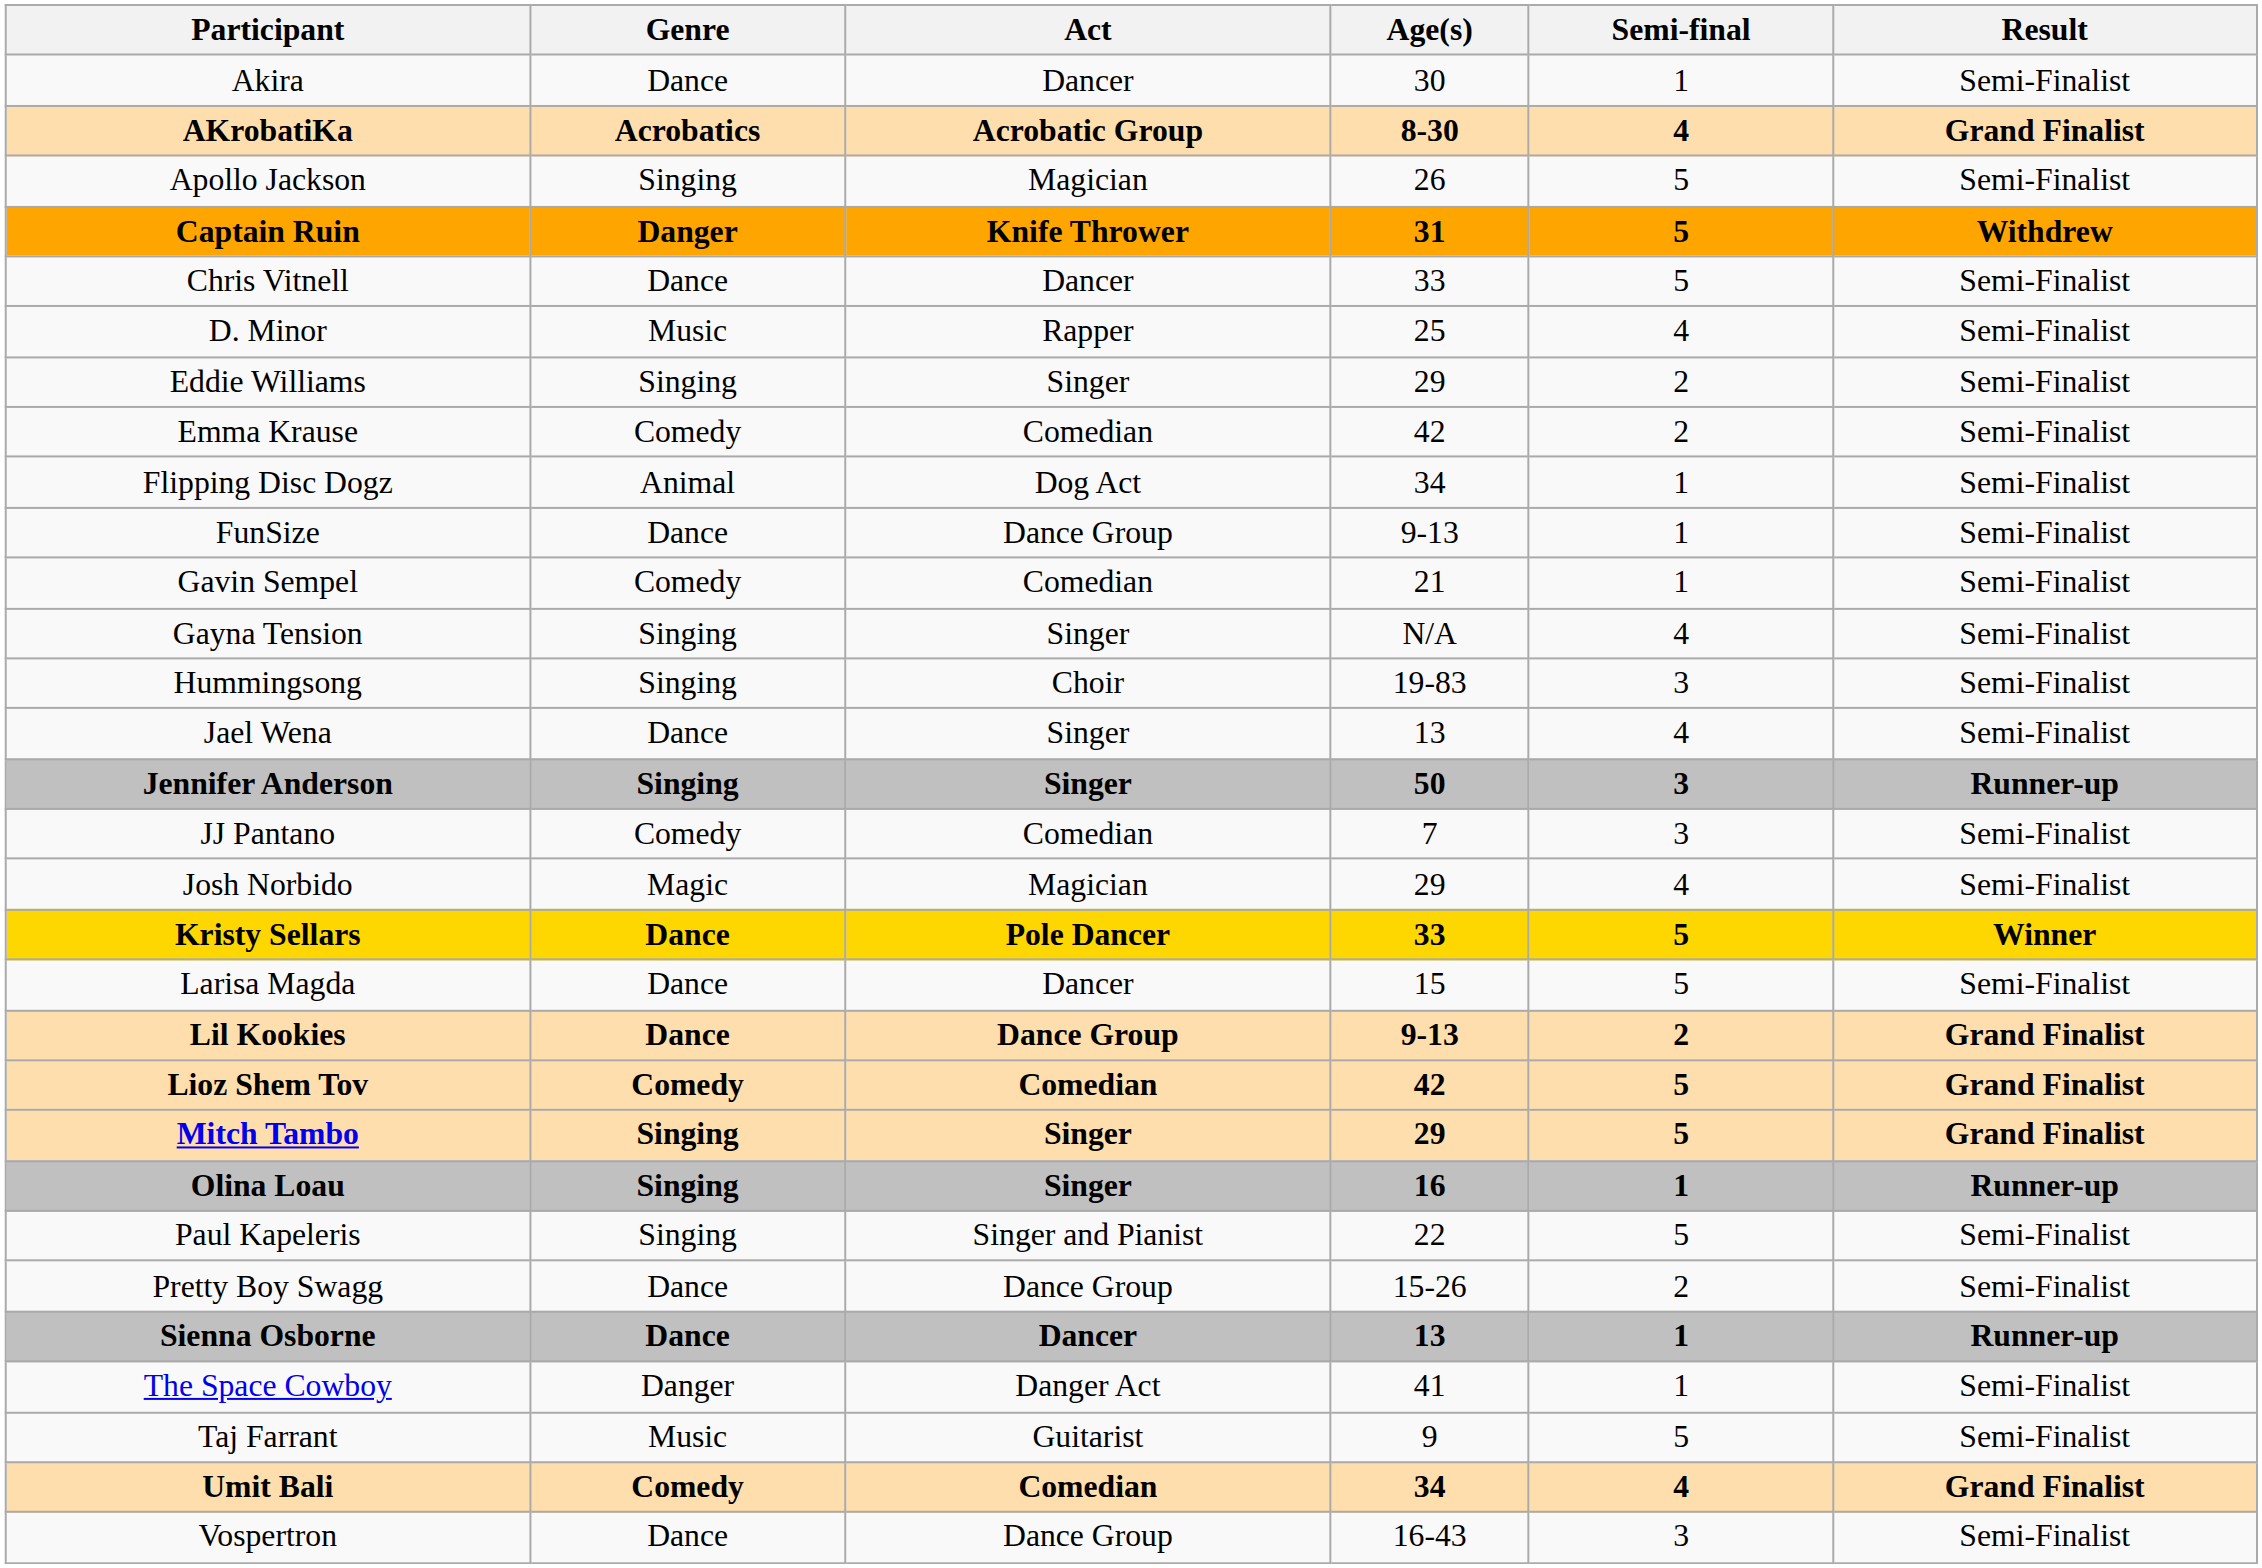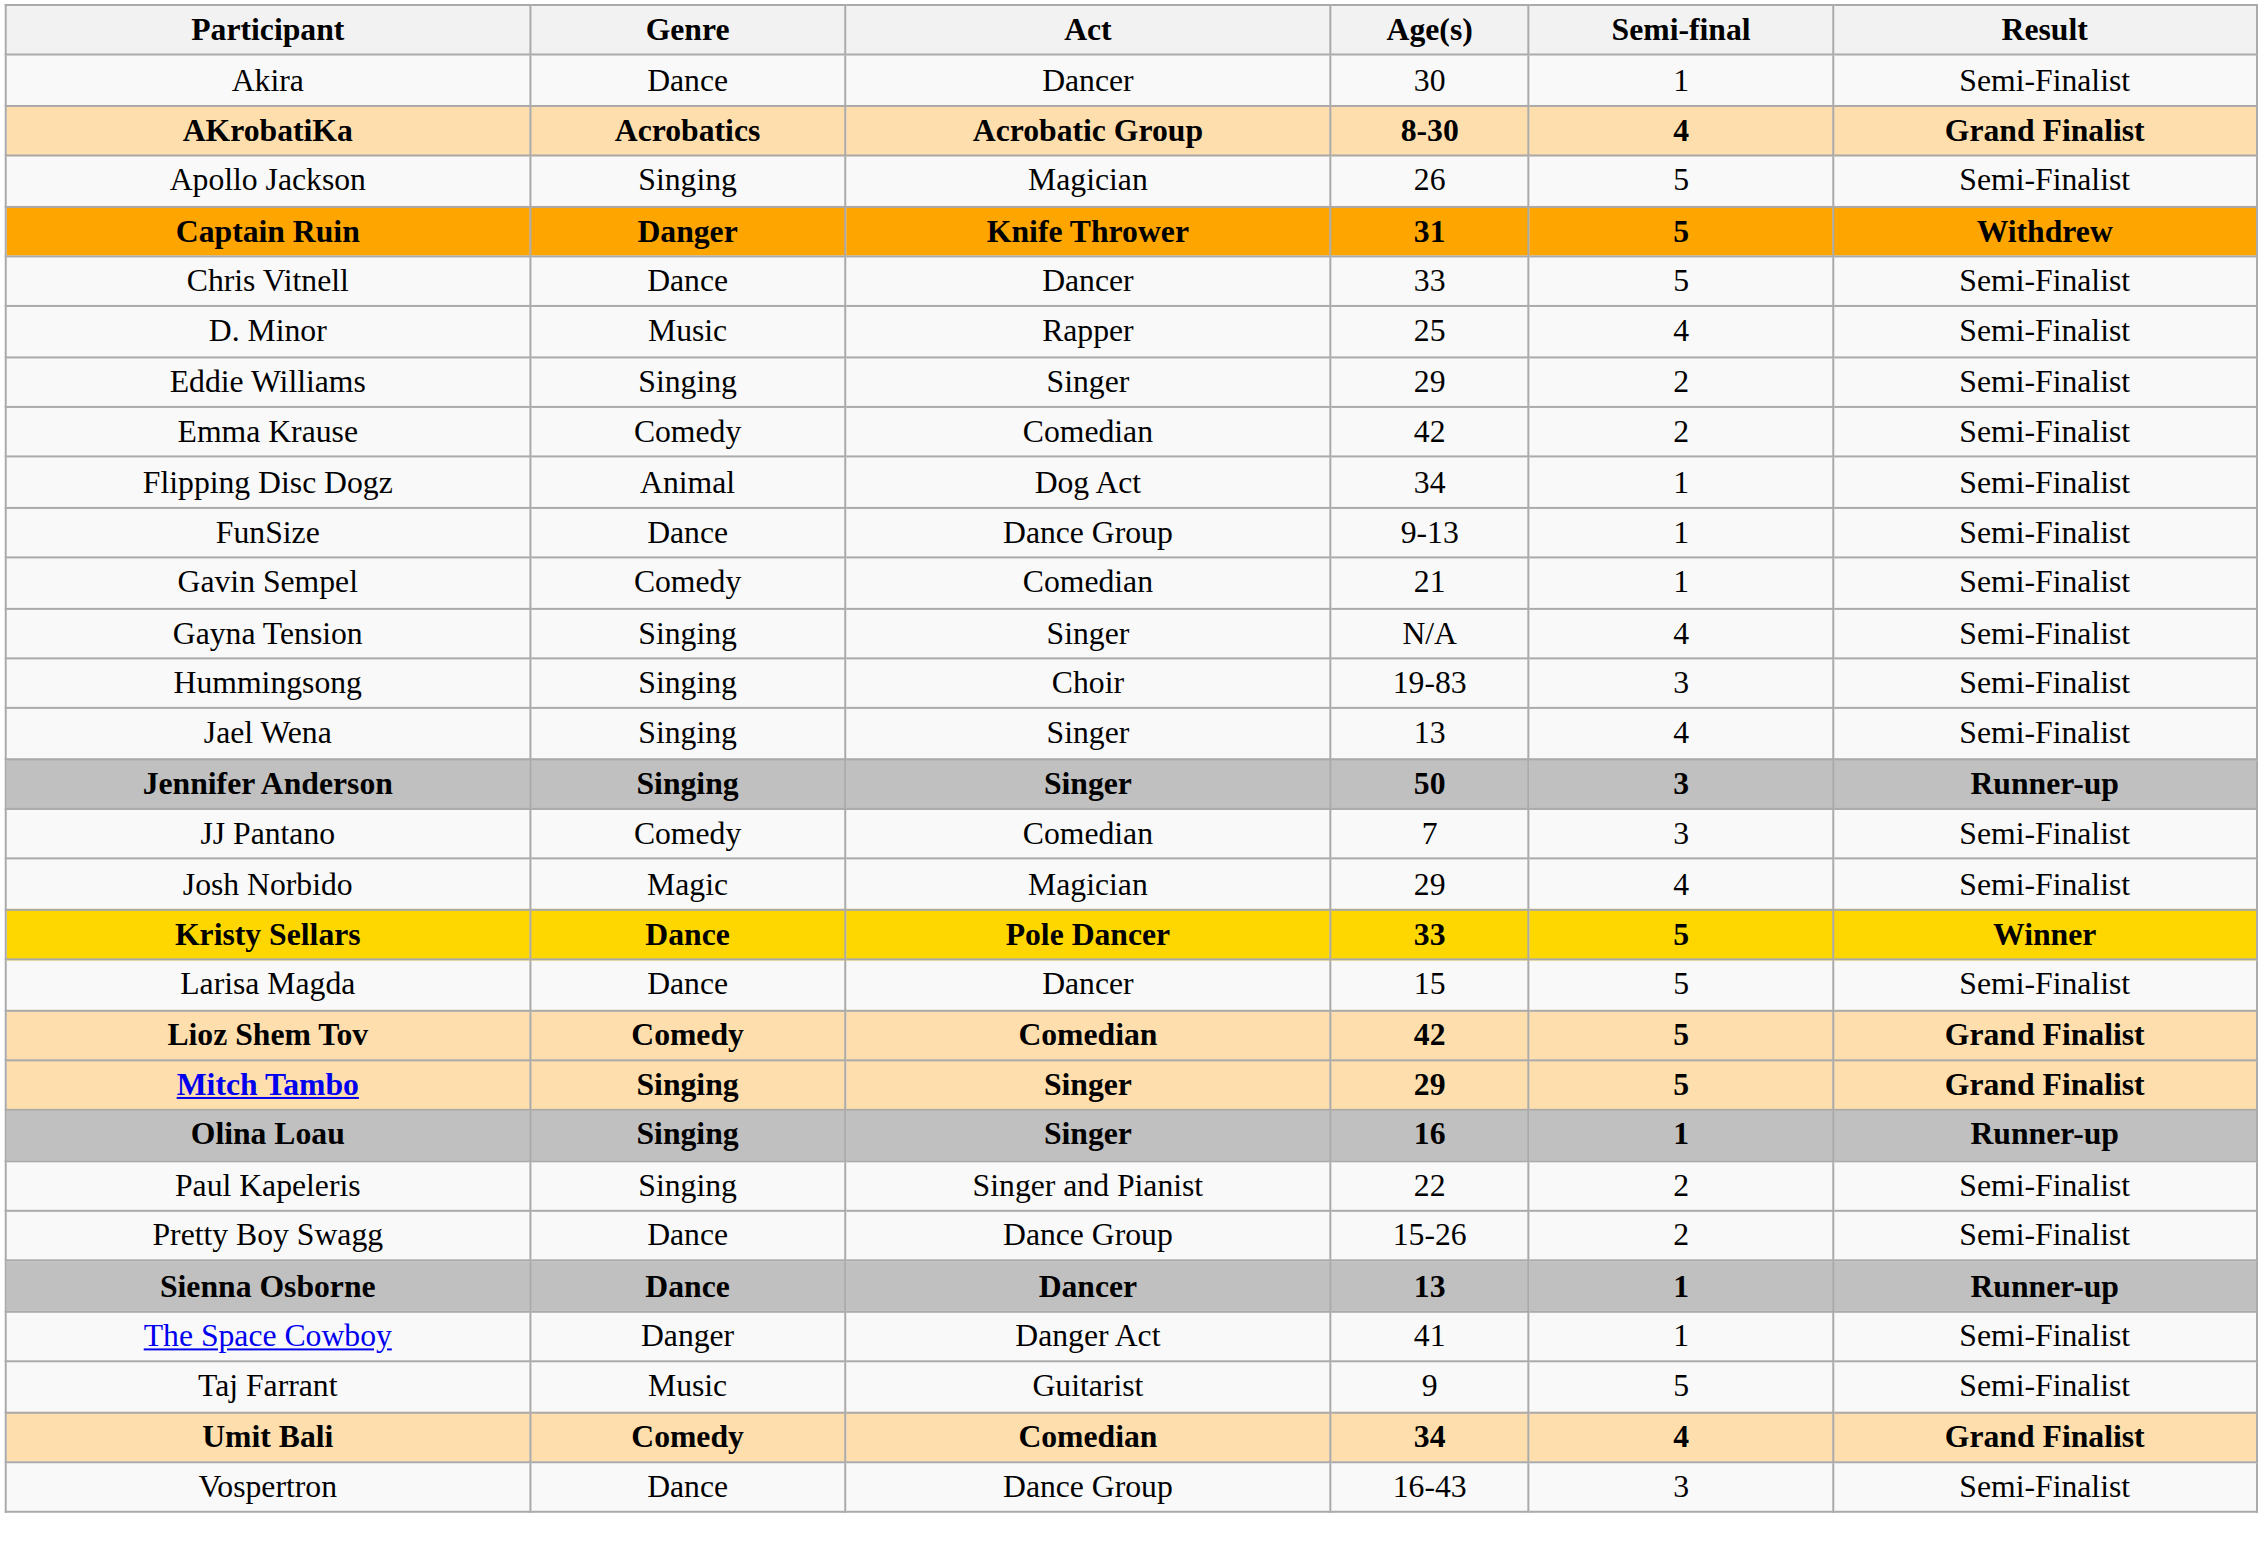Jael Wena | Genre: Dance -> Singing
- row: Lil Kookies | Dance | Dance Group | 9-13 | 2 | Grand Finalist
Paul Kapeleris | Semi-final: 5 -> 2
